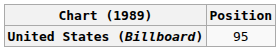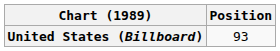United States (Billboard) | Position: 95 -> 93
